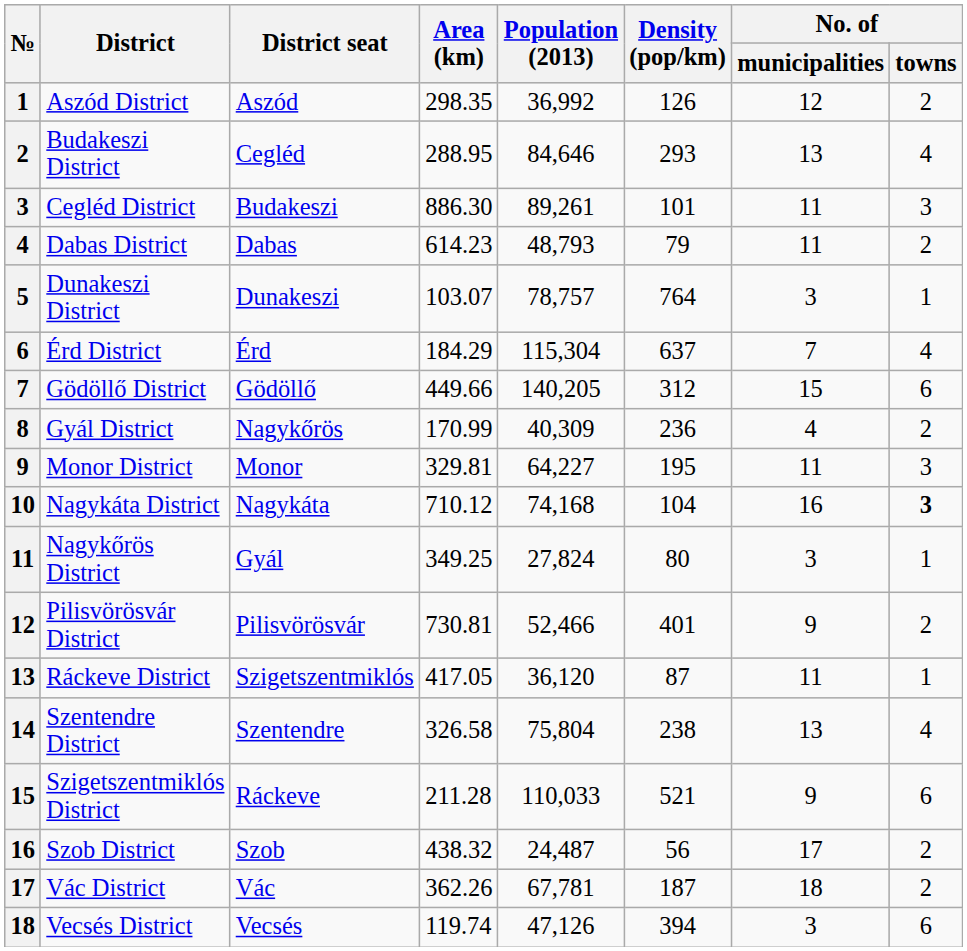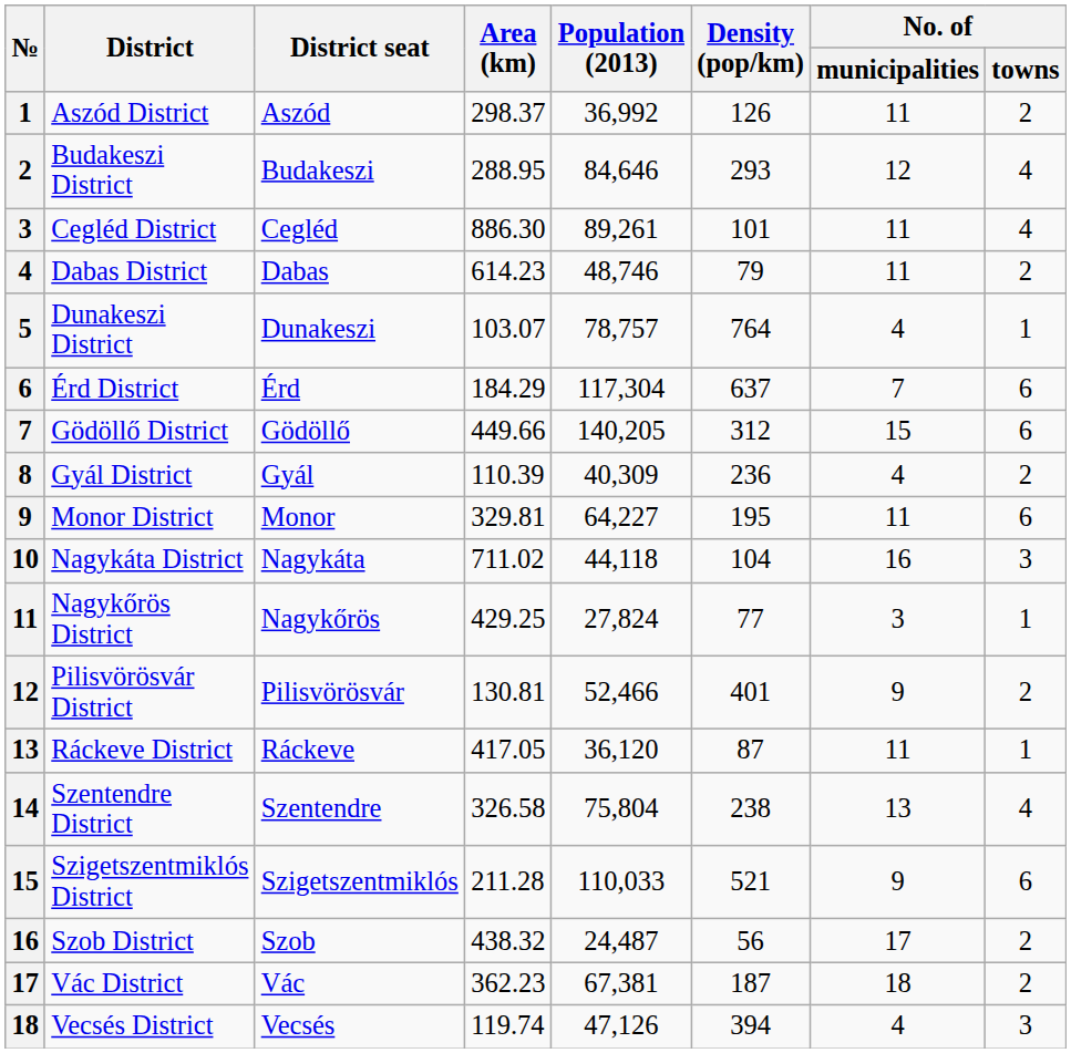Aszód District | Area (km): 298.35 -> 298.37
Aszód District | No. of / municipalities: 12 -> 11
Budakeszi District | District seat: Cegléd -> Budakeszi
Budakeszi District | No. of / municipalities: 13 -> 12
Cegléd District | District seat: Budakeszi -> Cegléd
Cegléd District | No. of / towns: 3 -> 4
Dabas District | Population (2013): 48,793 -> 48,746
Dunakeszi District | No. of / municipalities: 3 -> 4
Érd District | Population (2013): 115,304 -> 117,304
Érd District | No. of / towns: 4 -> 6
Gyál District | District seat: Nagykőrös -> Gyál
Gyál District | Area (km): 170.99 -> 110.39
Monor District | No. of / towns: 3 -> 6
Nagykáta District | Area (km): 710.12 -> 711.02
Nagykáta District | Population (2013): 74,168 -> 44,118
Nagykáta District | No. of / towns: bold -> normal
Nagykőrös District | District seat: Gyál -> Nagykőrös
Nagykőrös District | Area (km): 349.25 -> 429.25
Nagykőrös District | Density (pop/km): 80 -> 77
Pilisvörösvár District | Area (km): 730.81 -> 130.81
Ráckeve District | District seat: Szigetszentmiklós -> Ráckeve
Szigetszentmiklós District | District seat: Ráckeve -> Szigetszentmiklós
Vác District | Area (km): 362.26 -> 362.23
Vác District | Population (2013): 67,781 -> 67,381
Vecsés District | No. of / municipalities: 3 -> 4
Vecsés District | No. of / towns: 6 -> 3
